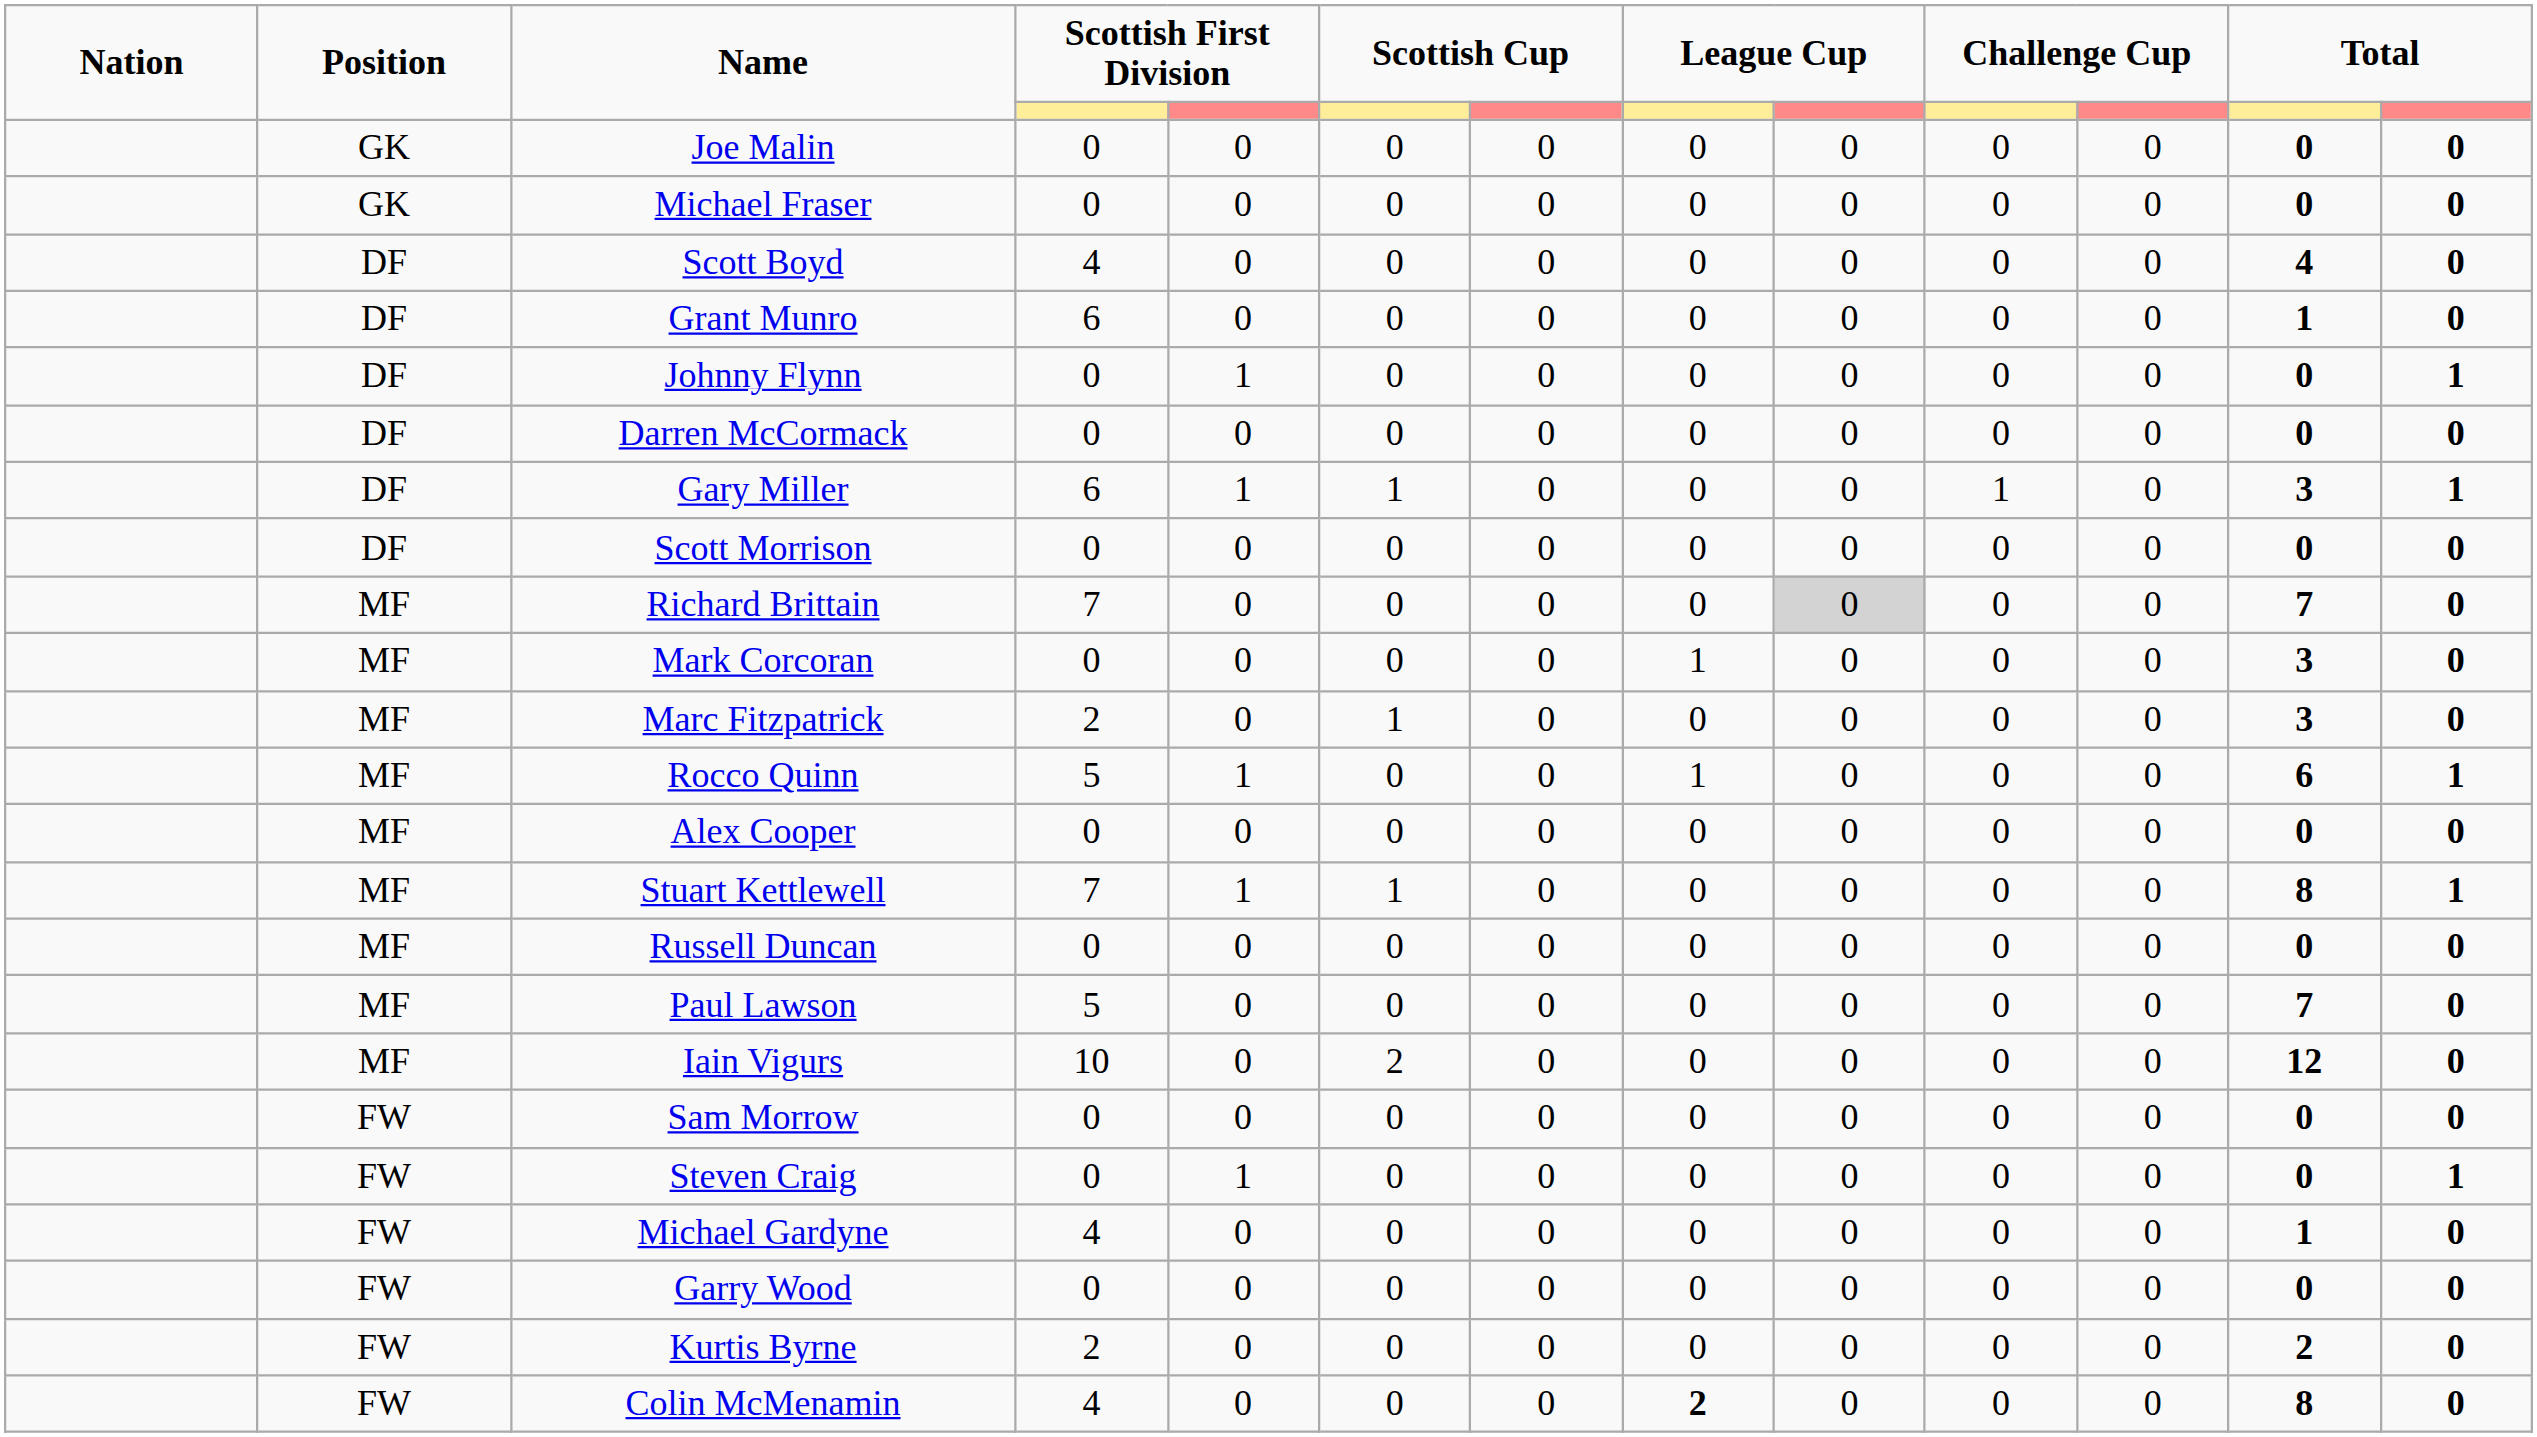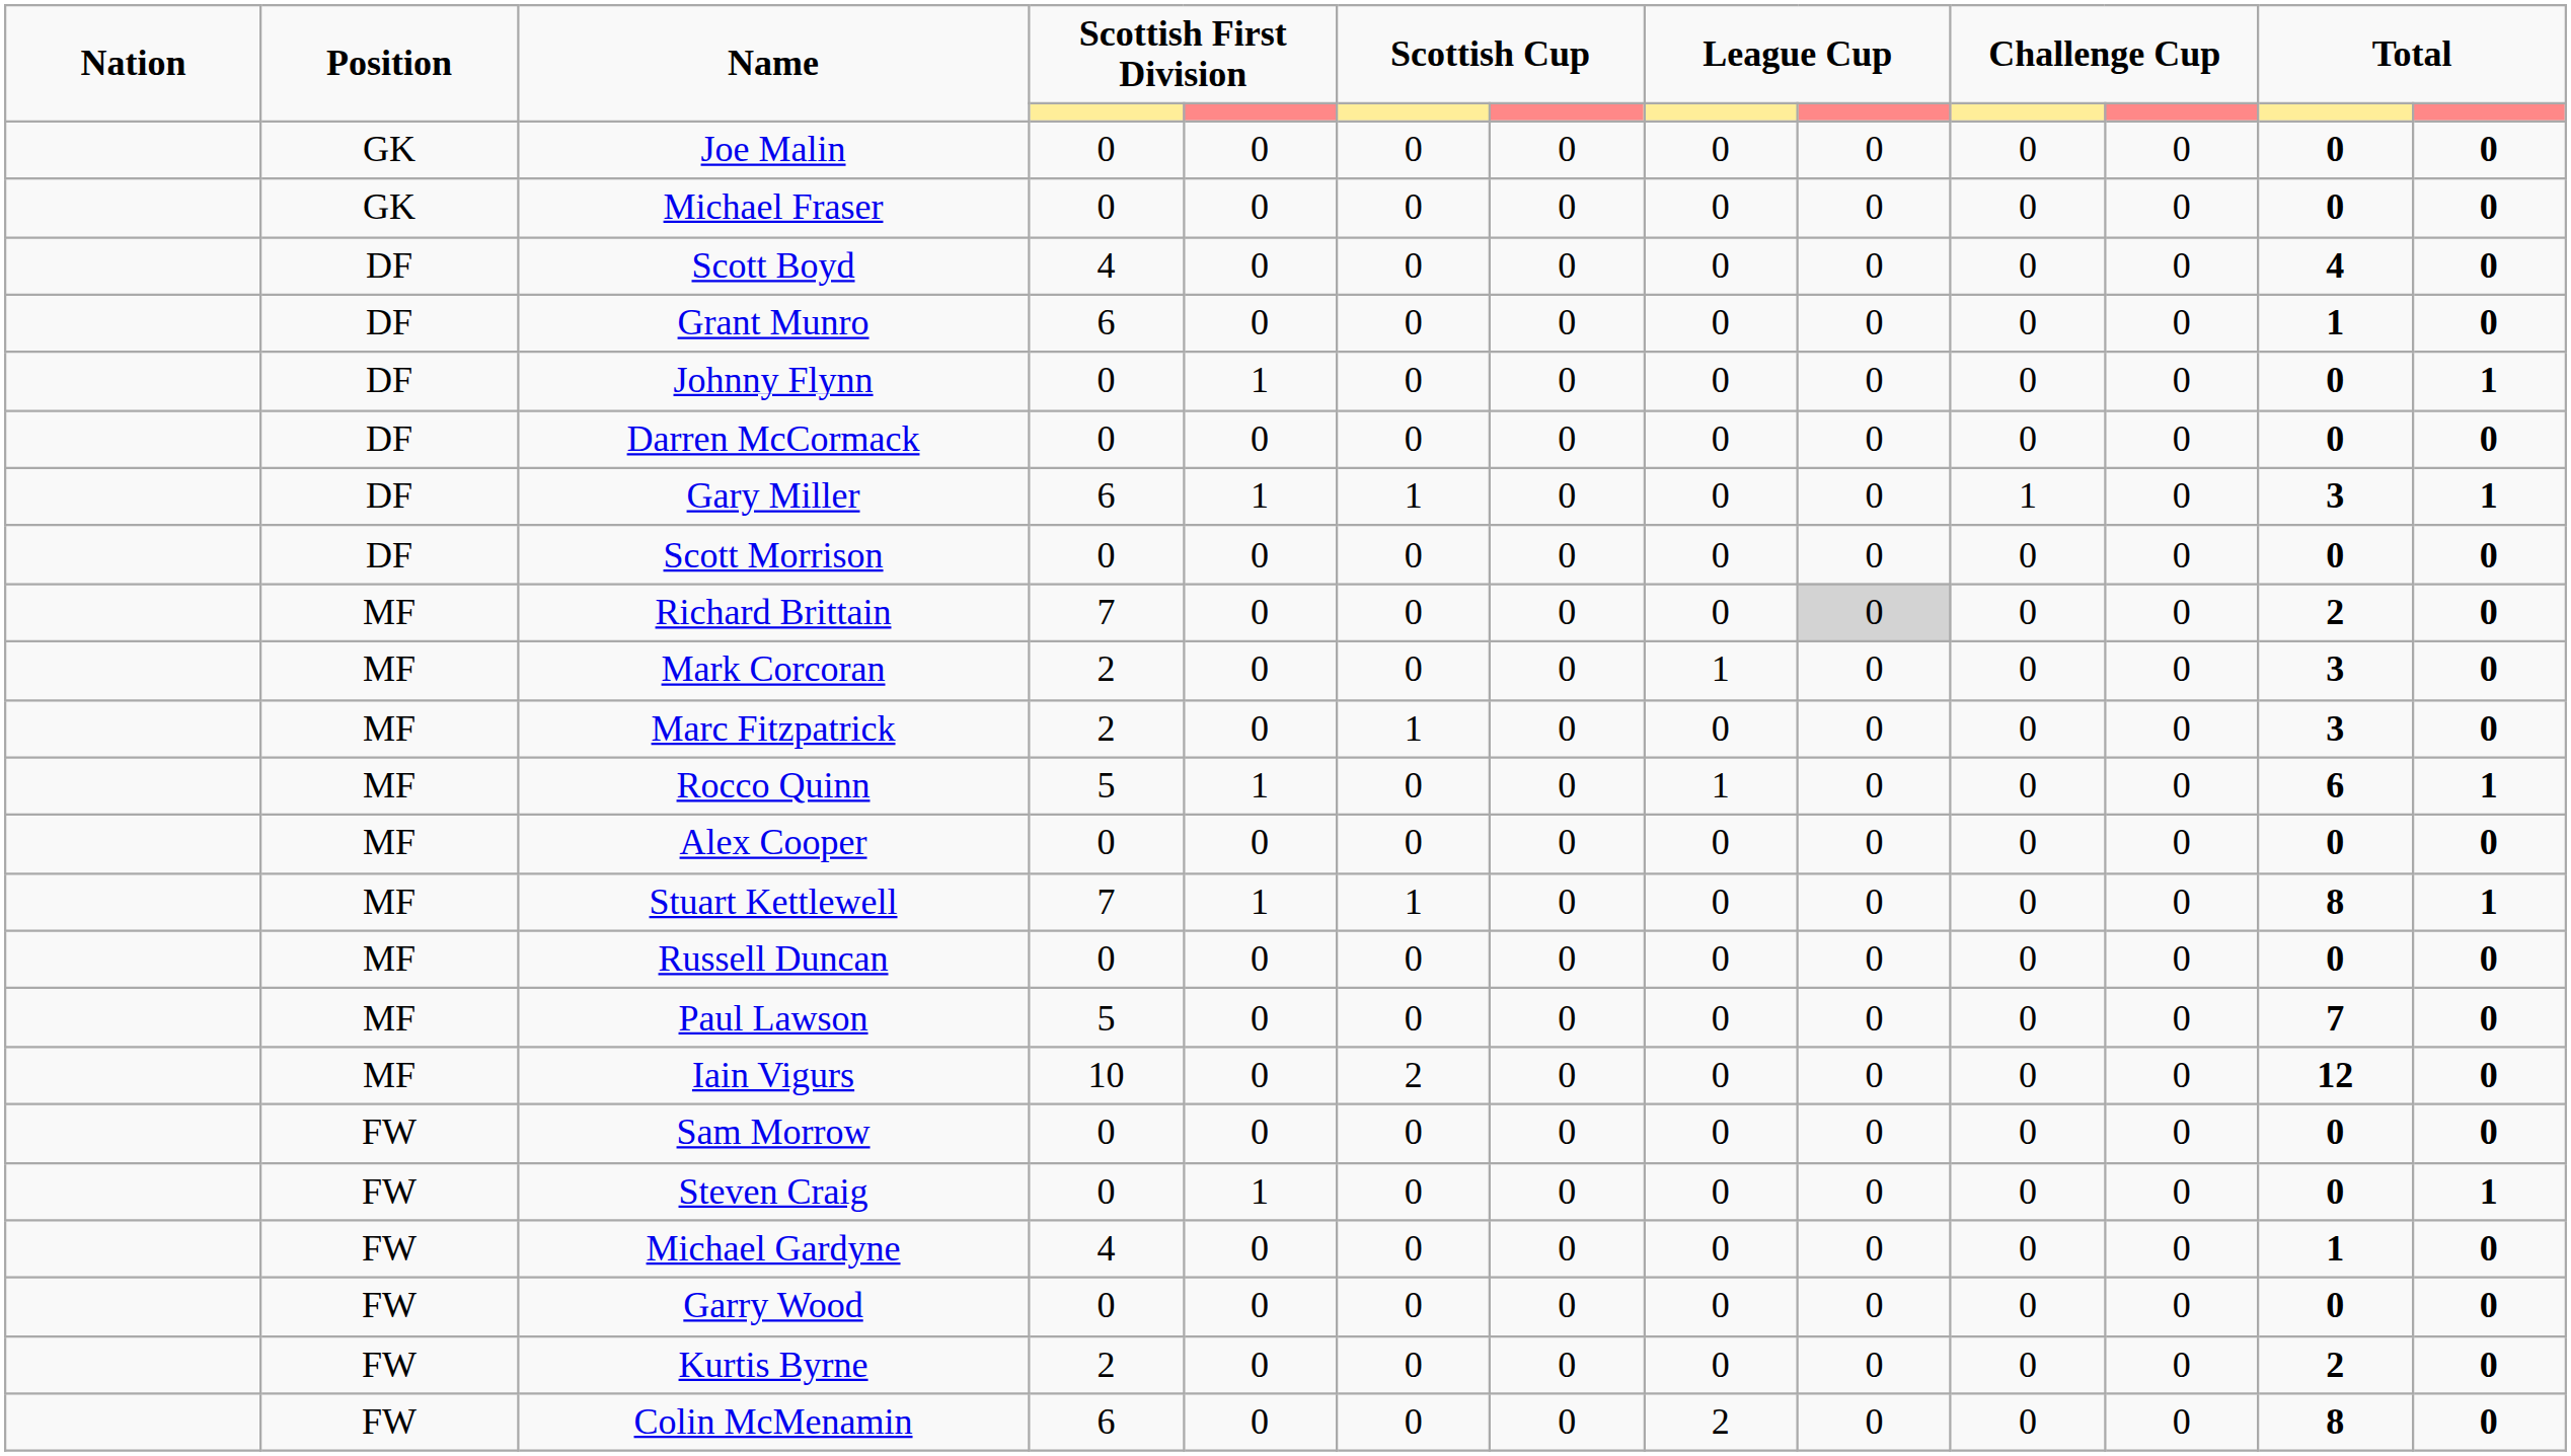Richard Brittain | column 12: 7 -> 2
Mark Corcoran | column 4: 0 -> 2
Colin McMenamin | column 4: 4 -> 6
Colin McMenamin | column 8: bold -> normal
